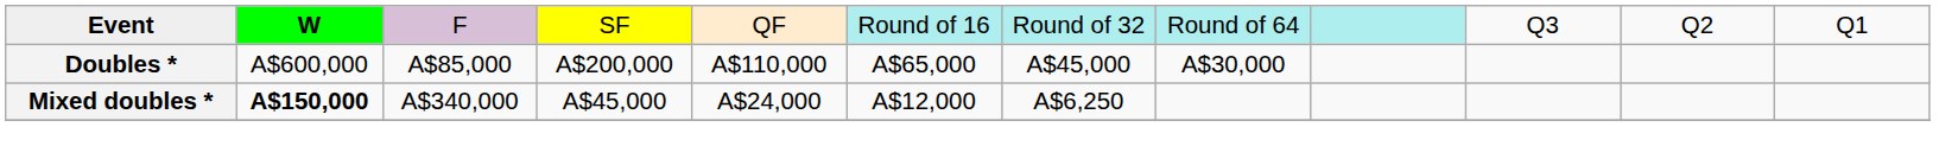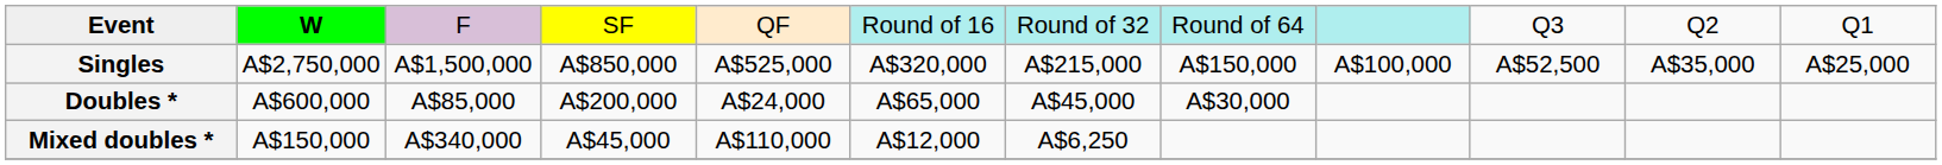+ row: Singles | A$2,750,000 | A$1,500,000 | A$850,000 | A$525,000 | A$320,000 | A$215,000 | A$150,000 | A$100,000 | A$52,500 | A$35,000 | A$25,000
Doubles * | column 5: A$110,000 -> A$24,000
Mixed doubles * | column 2: bold -> normal
Mixed doubles * | column 5: A$24,000 -> A$110,000
